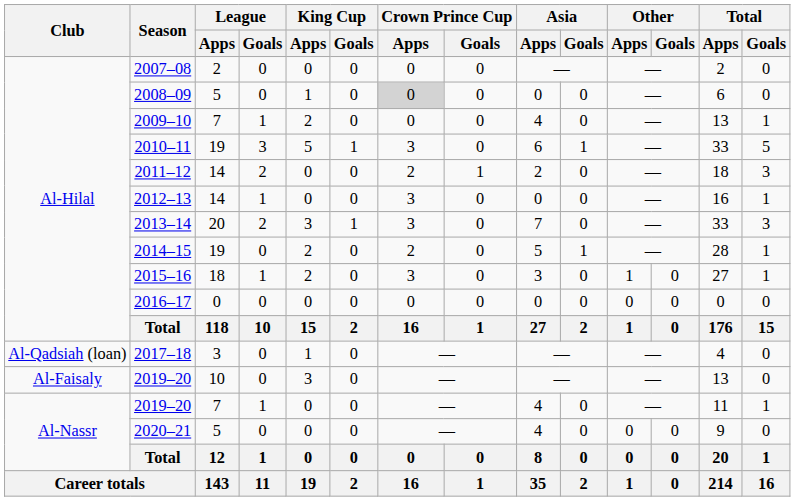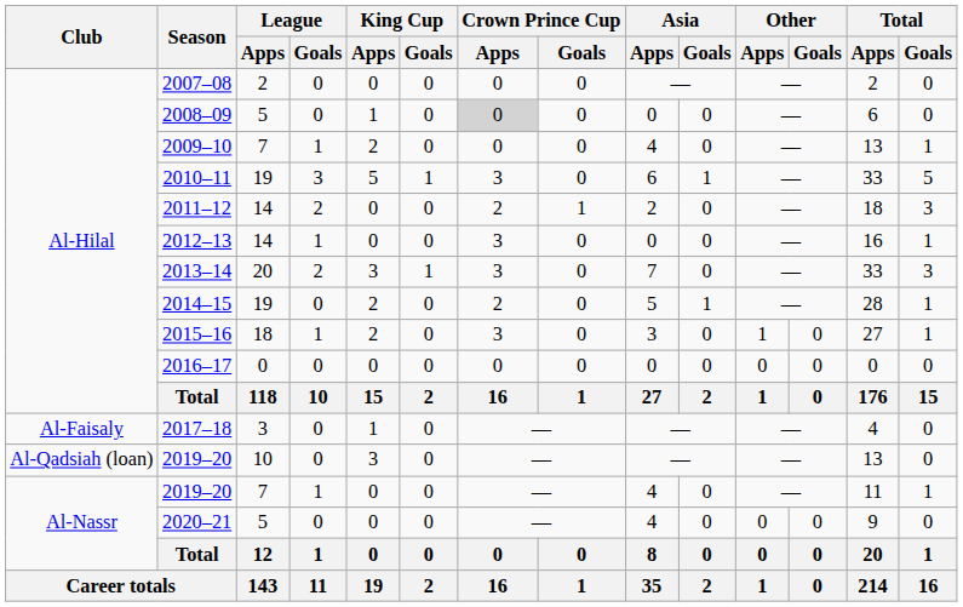2017–18 | Club: Al-Qadsiah (loan) -> Al-Faisaly
2019–20 / 10 | Club: Al-Faisaly -> Al-Qadsiah (loan)
